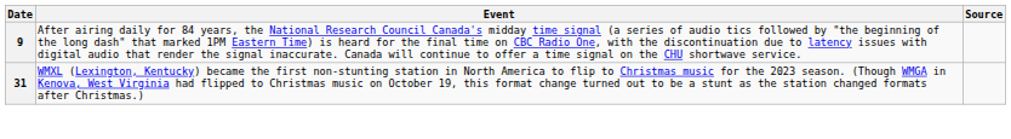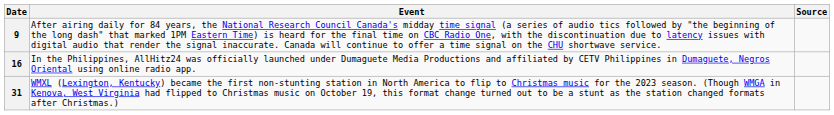+ row: 16 | In the Philippines, AllHitz24 was officially launched under Dumaguete Media Productions and affiliated by CETV Philippines in Dumaguete, Negros Oriental using online radio app.
